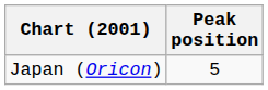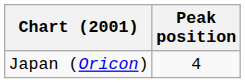Japan (Oricon) | Peak position: 5 -> 4
